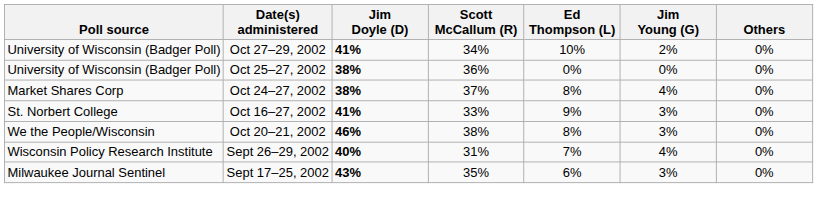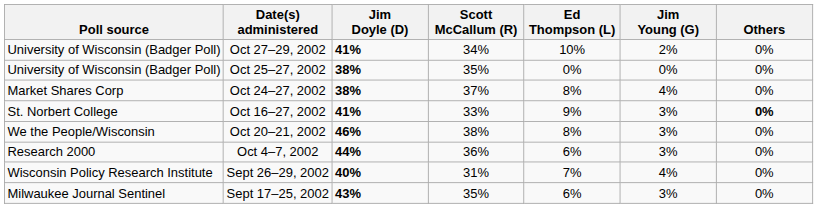Oct 25–27, 2002 | Scott McCallum (R): 36% -> 35%
Oct 16–27, 2002 | Others: normal -> bold
+ row: Research 2000 | Oct 4–7, 2002 | 44% | 36% | 6% | 3% | 0%
